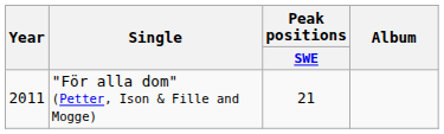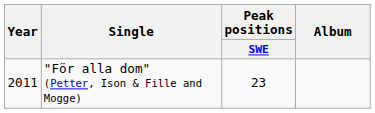"För alla dom" (Petter, Ison & Fille and Mogge) | Peak positions / SWE: 21 -> 23
